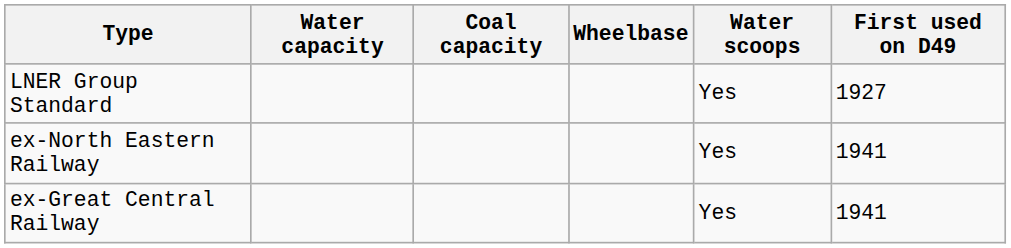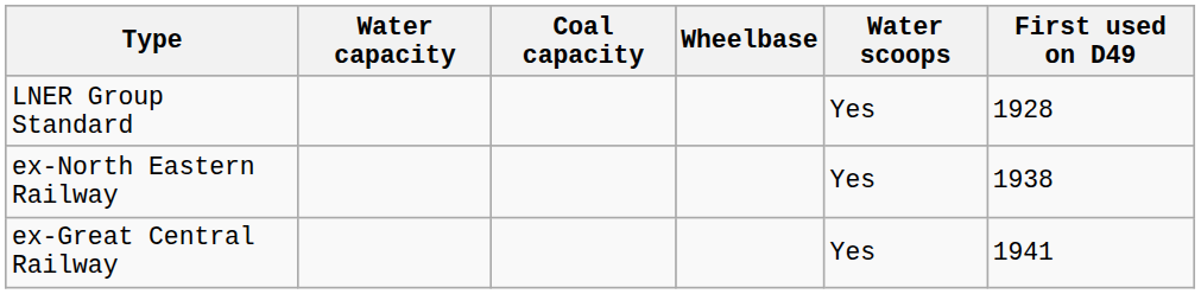LNER Group Standard | First used on D49: 1927 -> 1928
ex-North Eastern Railway | First used on D49: 1941 -> 1938
